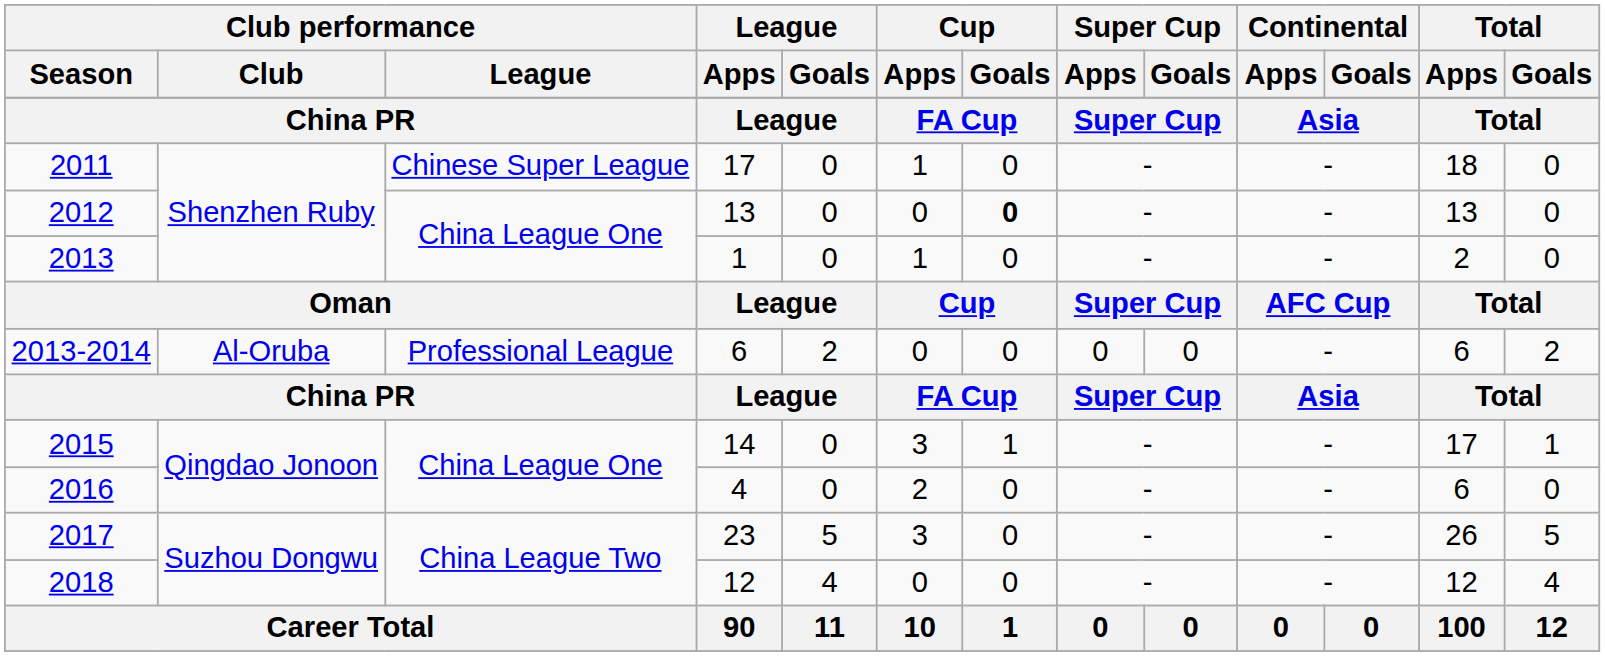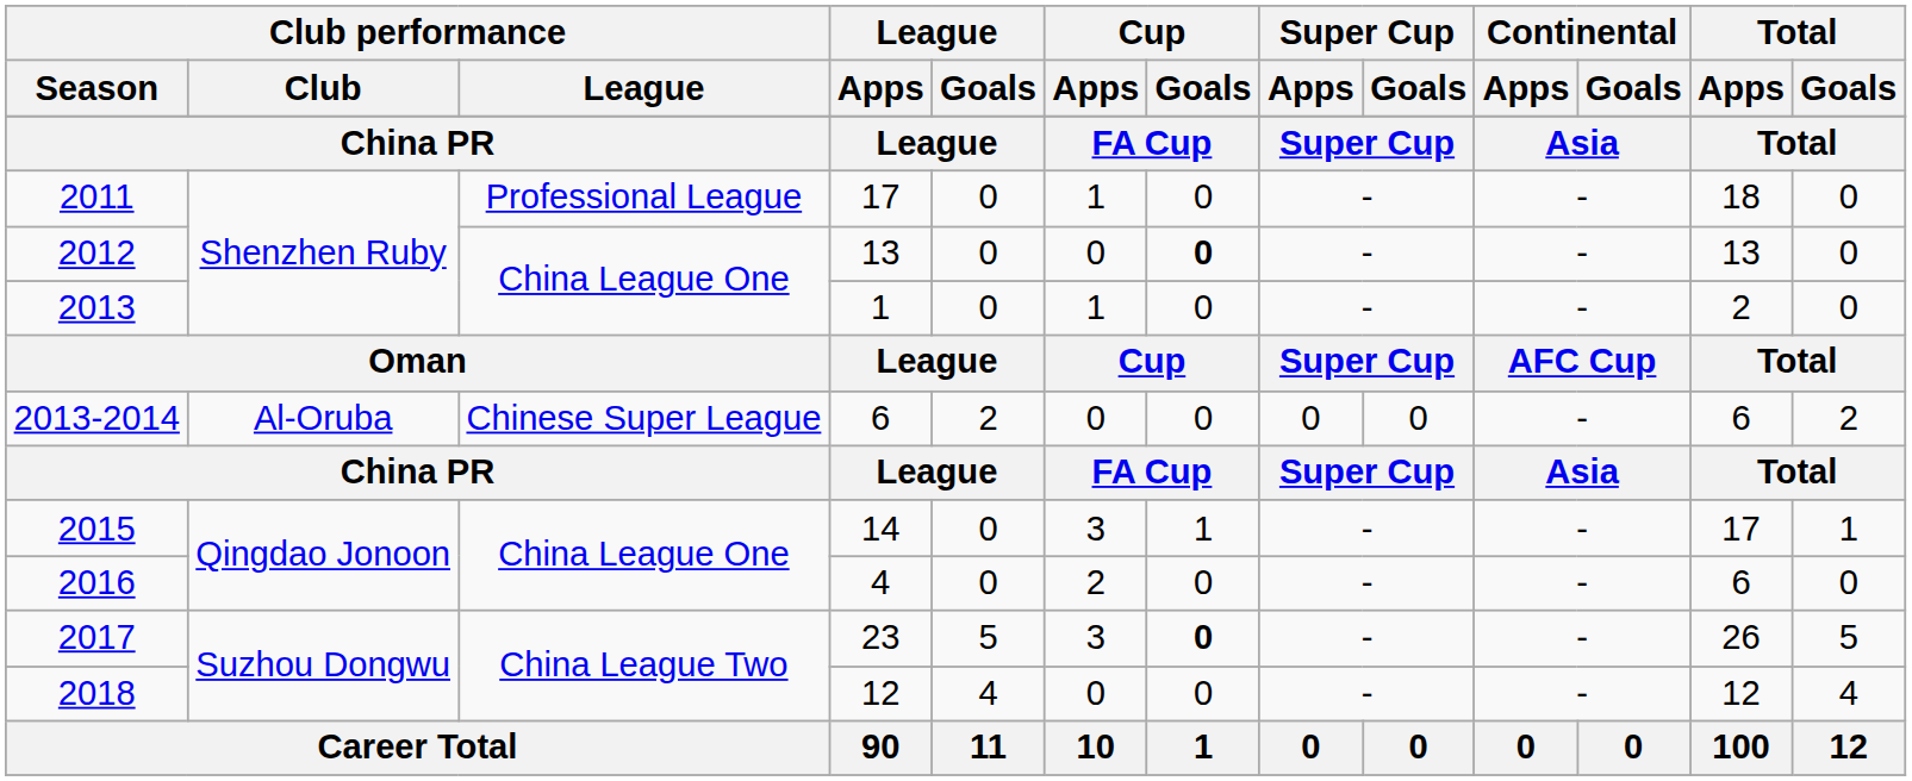2011 | Club performance / League: Chinese Super League -> Professional League
2013-2014 | Club performance / League: Professional League -> Chinese Super League
2017 | Cup / Goals: normal -> bold
